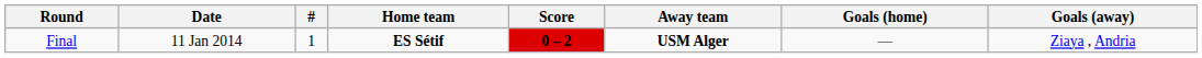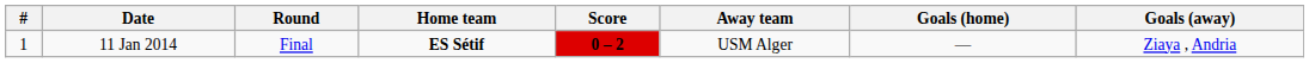columns swapped: # <-> Round
11 Jan 2014 | Away team: bold -> normal
